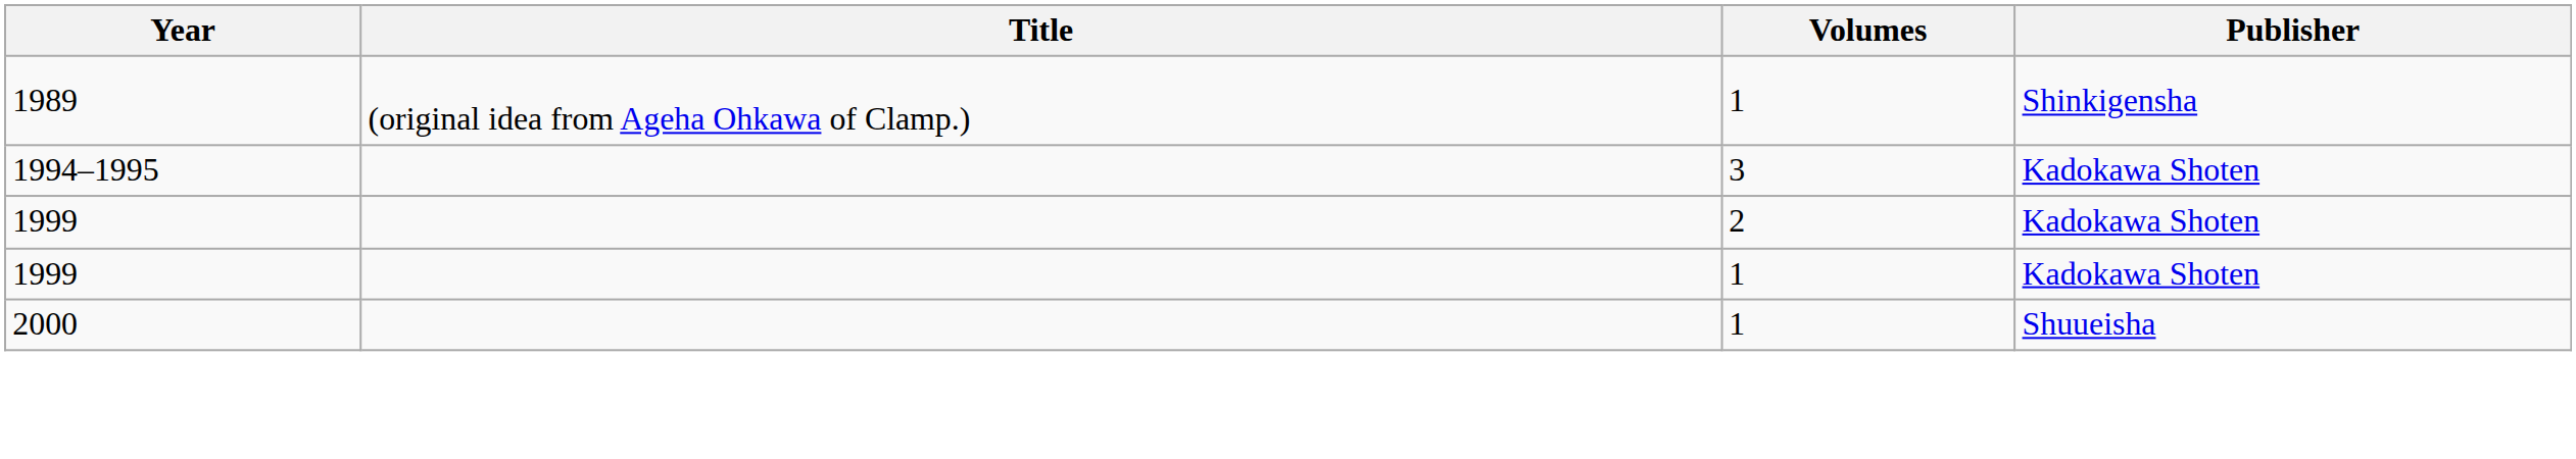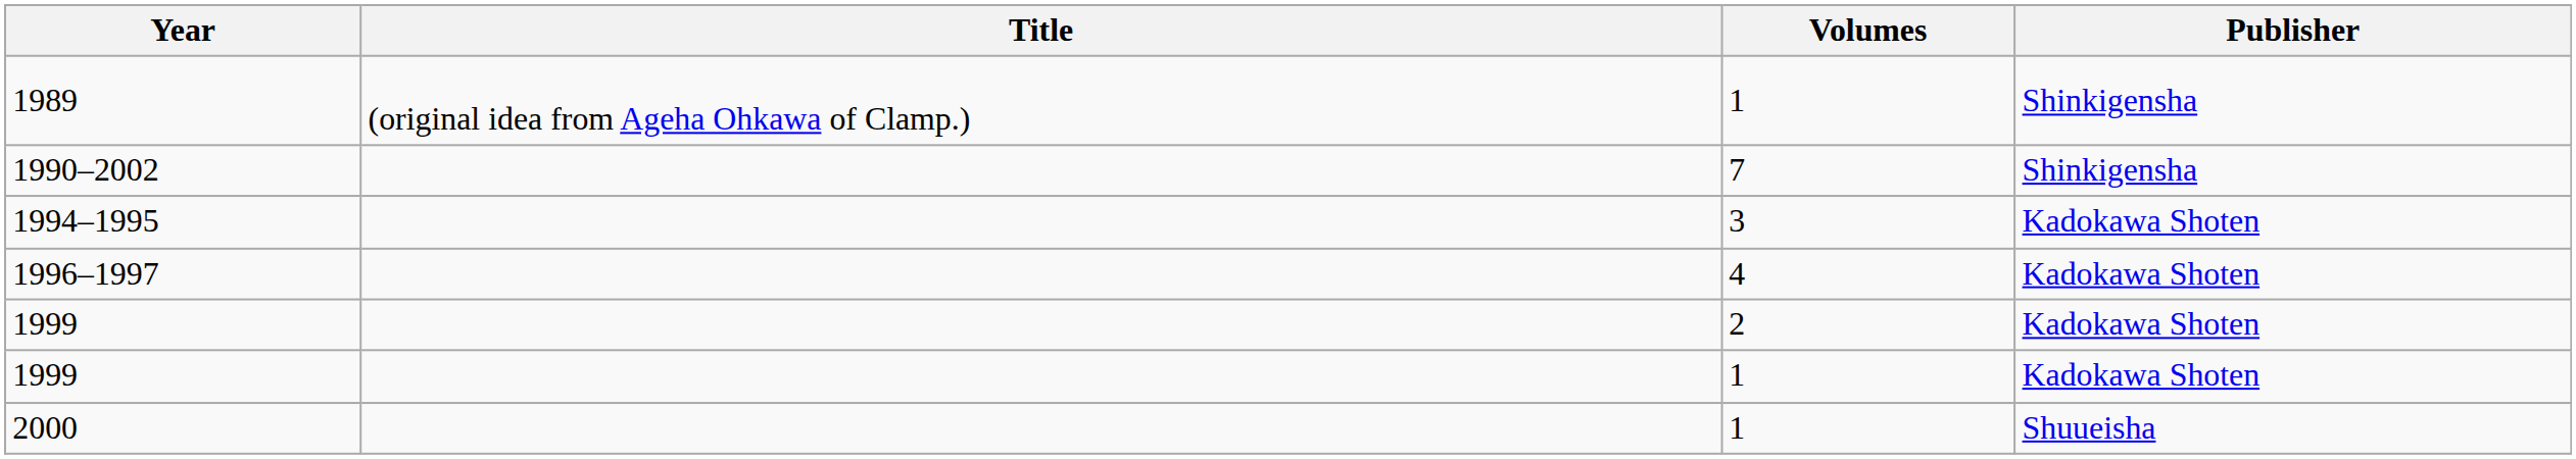+ row: 1990–2002 | 7 | Shinkigensha
+ row: 1996–1997 | 4 | Kadokawa Shoten
